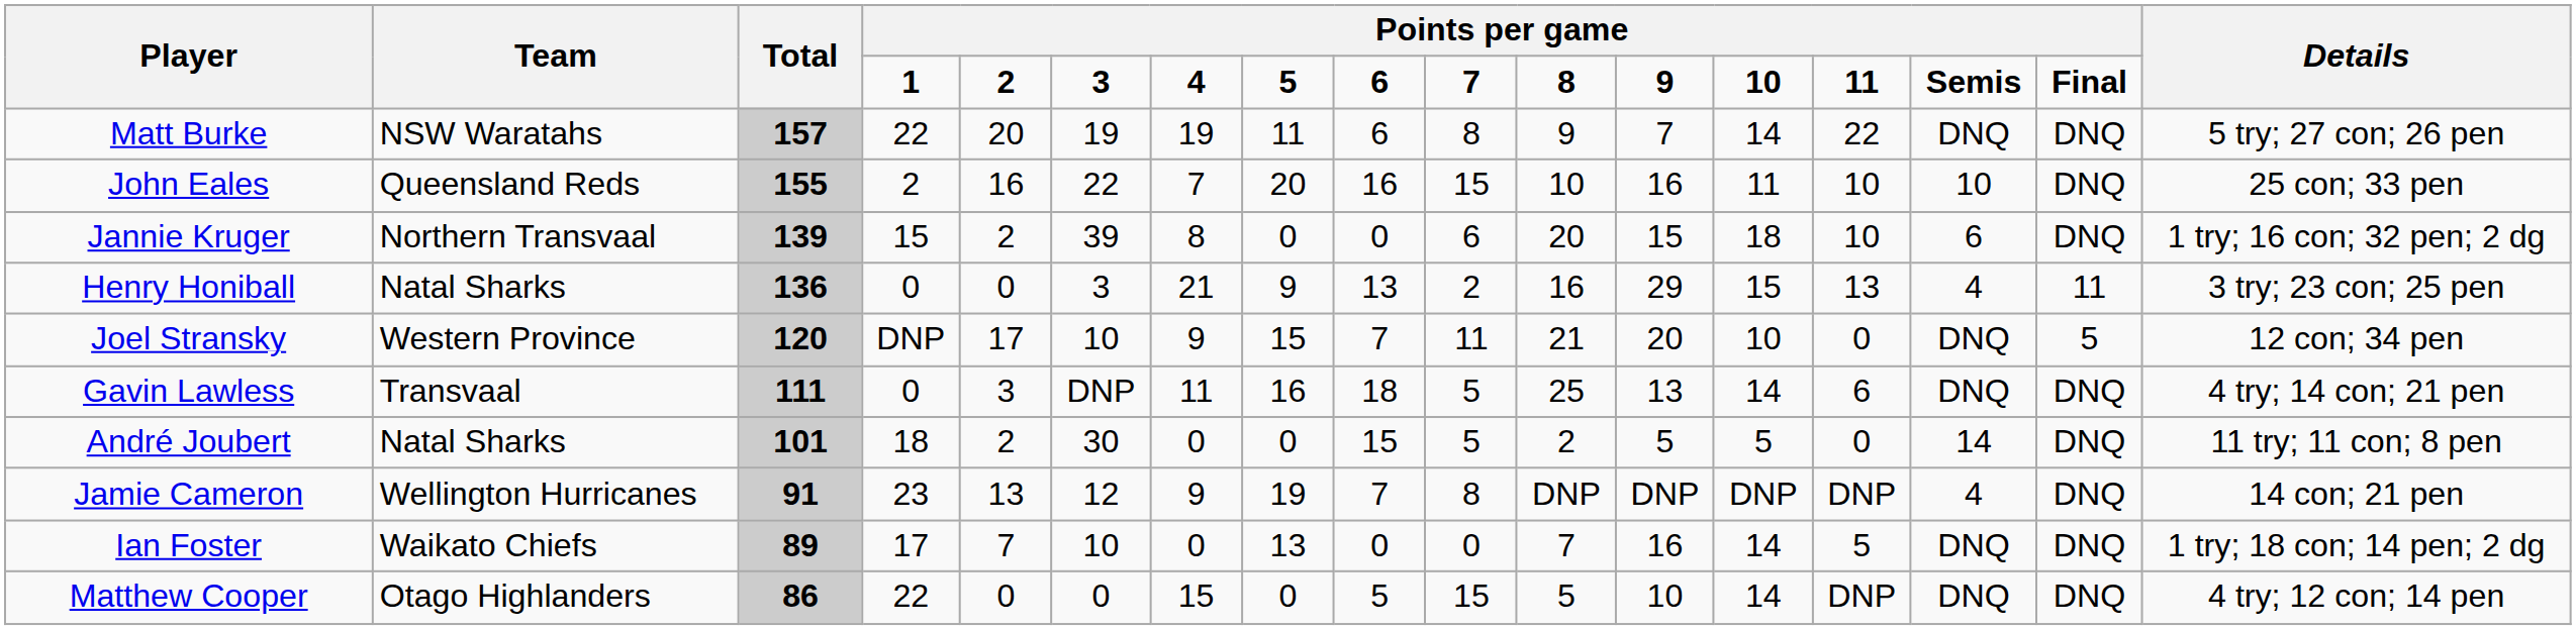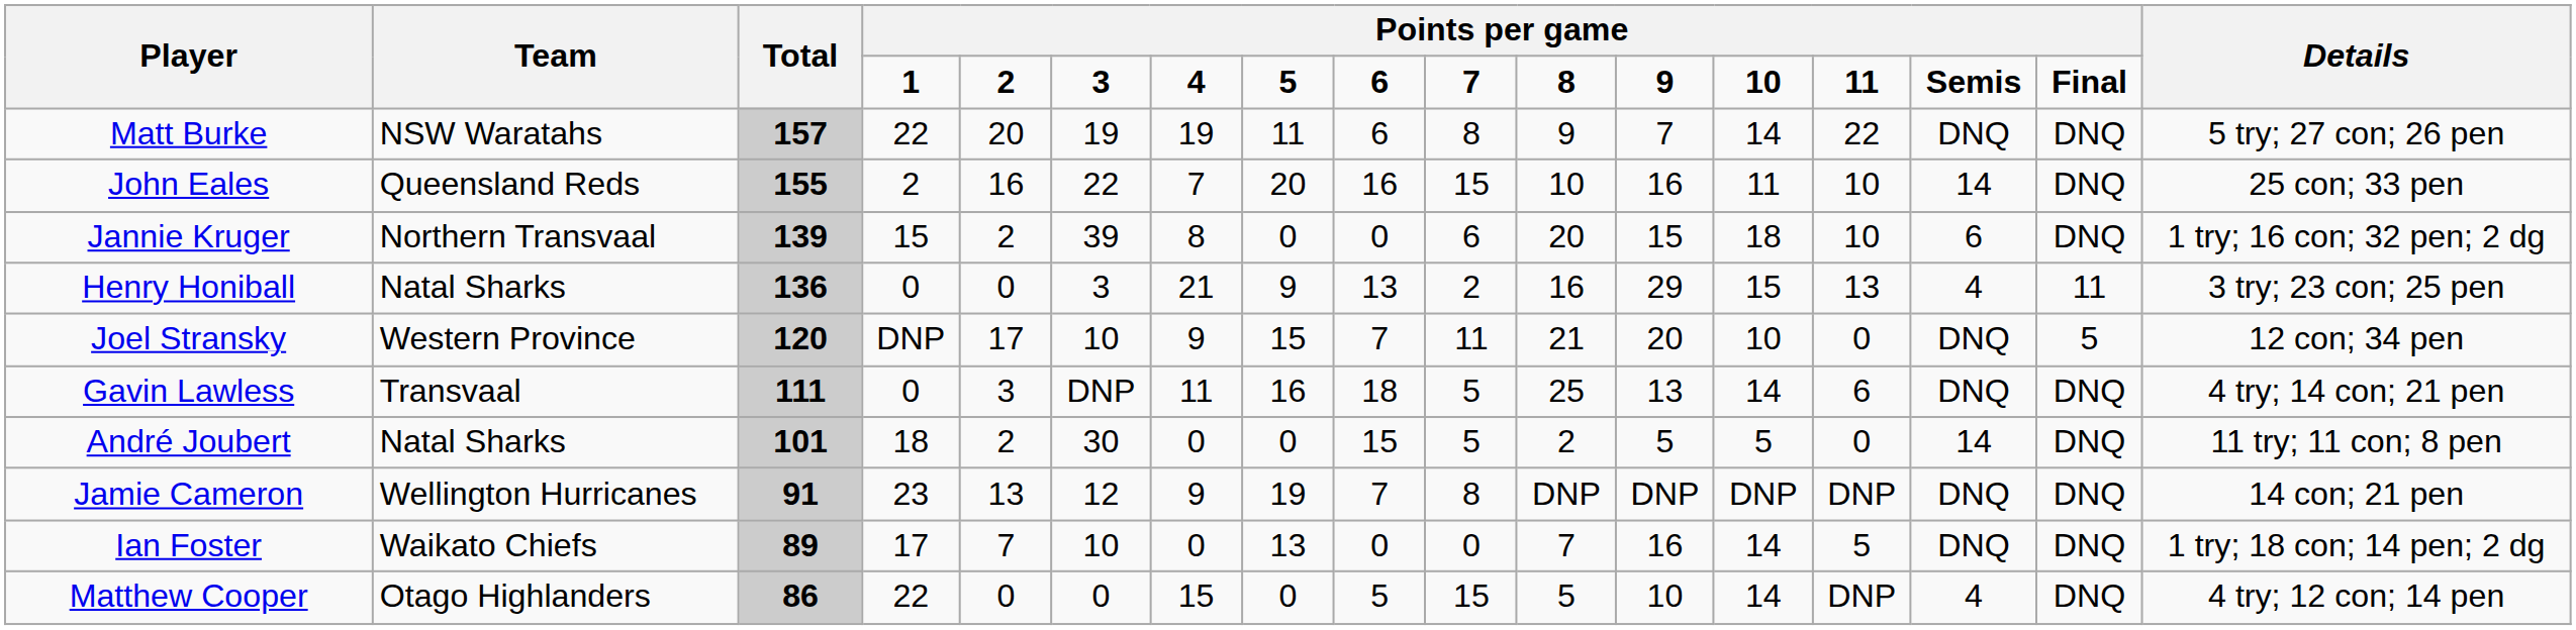John Eales | column 15: 10 -> 14
Jamie Cameron | column 15: 4 -> DNQ
Matthew Cooper | column 15: DNQ -> 4
